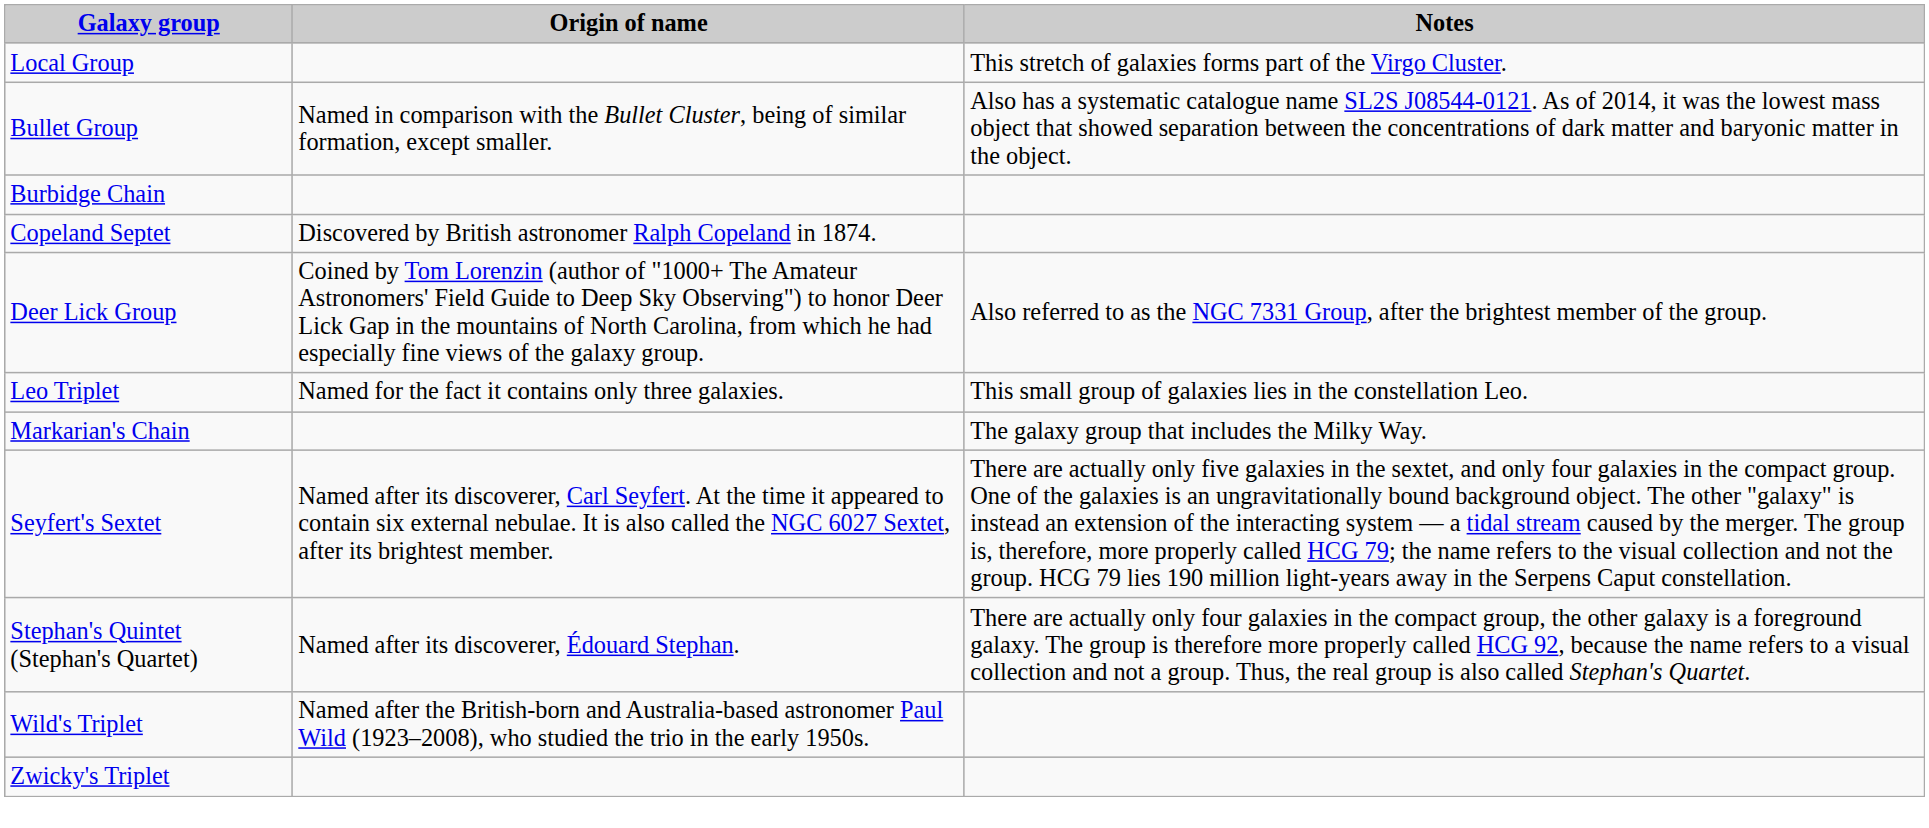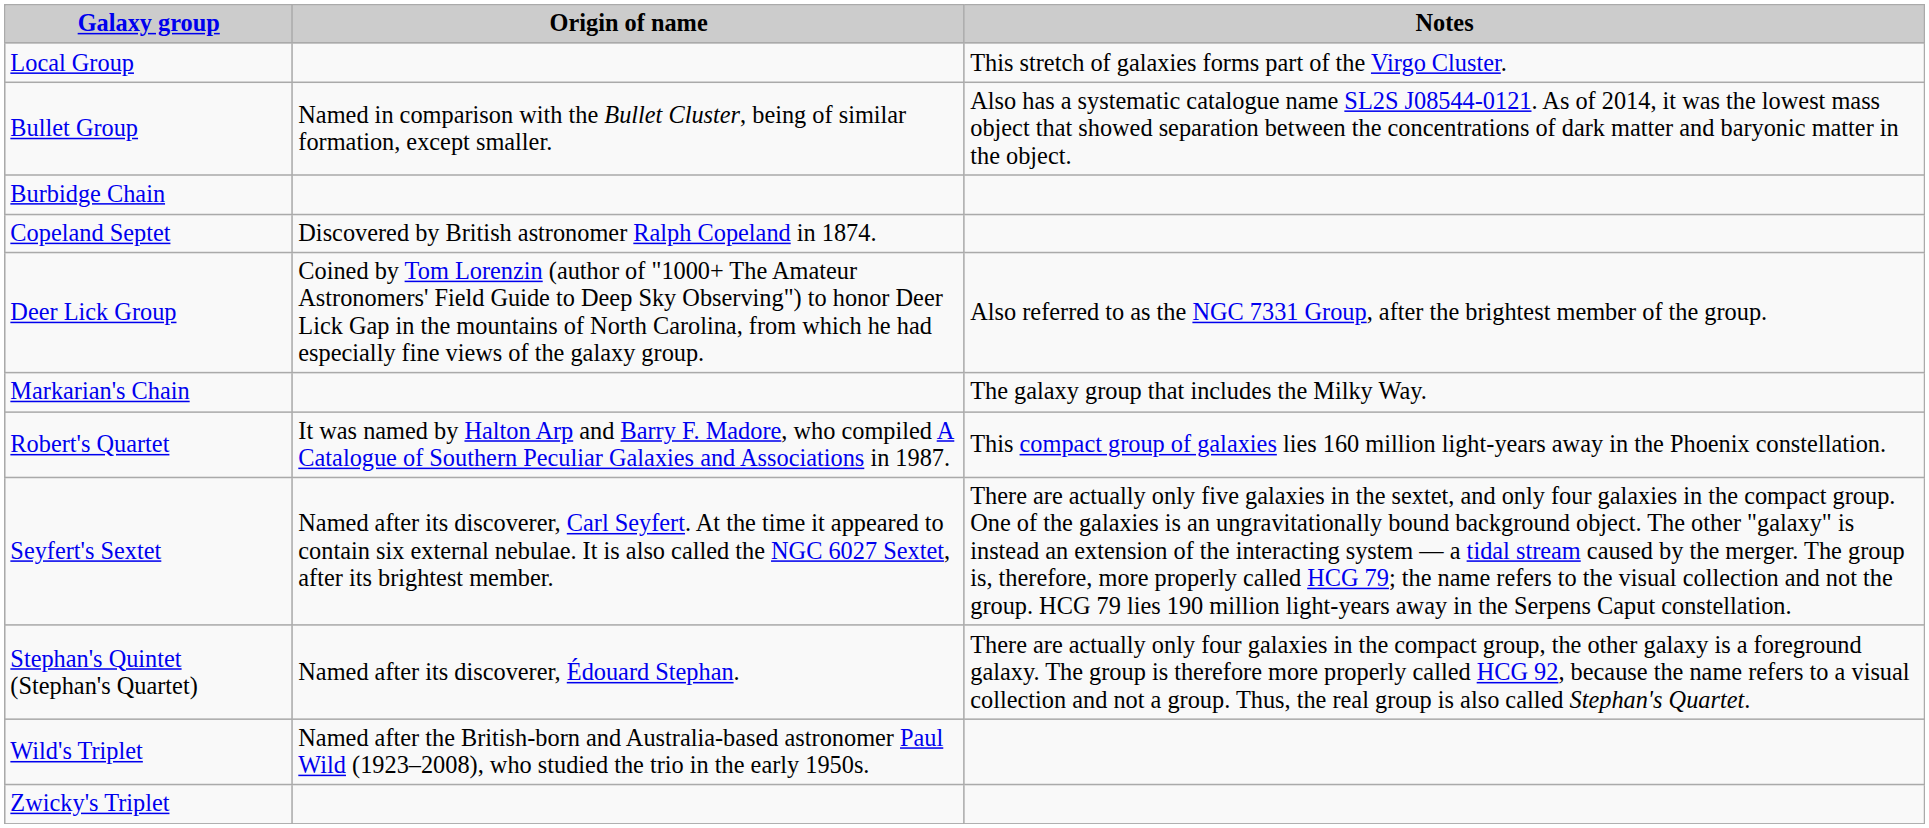- row: Leo Triplet | Named for the fact it contains only three galaxies. | This small group of galaxies lies in the constellation Leo.
+ row: Robert's Quartet | It was named by Halton Arp and Barry F. Madore, who compiled A Catalogue of Southern Peculiar Galaxies and Associations in 1987. | This compact group of galaxies lies 160 million light-years away in the Phoenix constellation.
